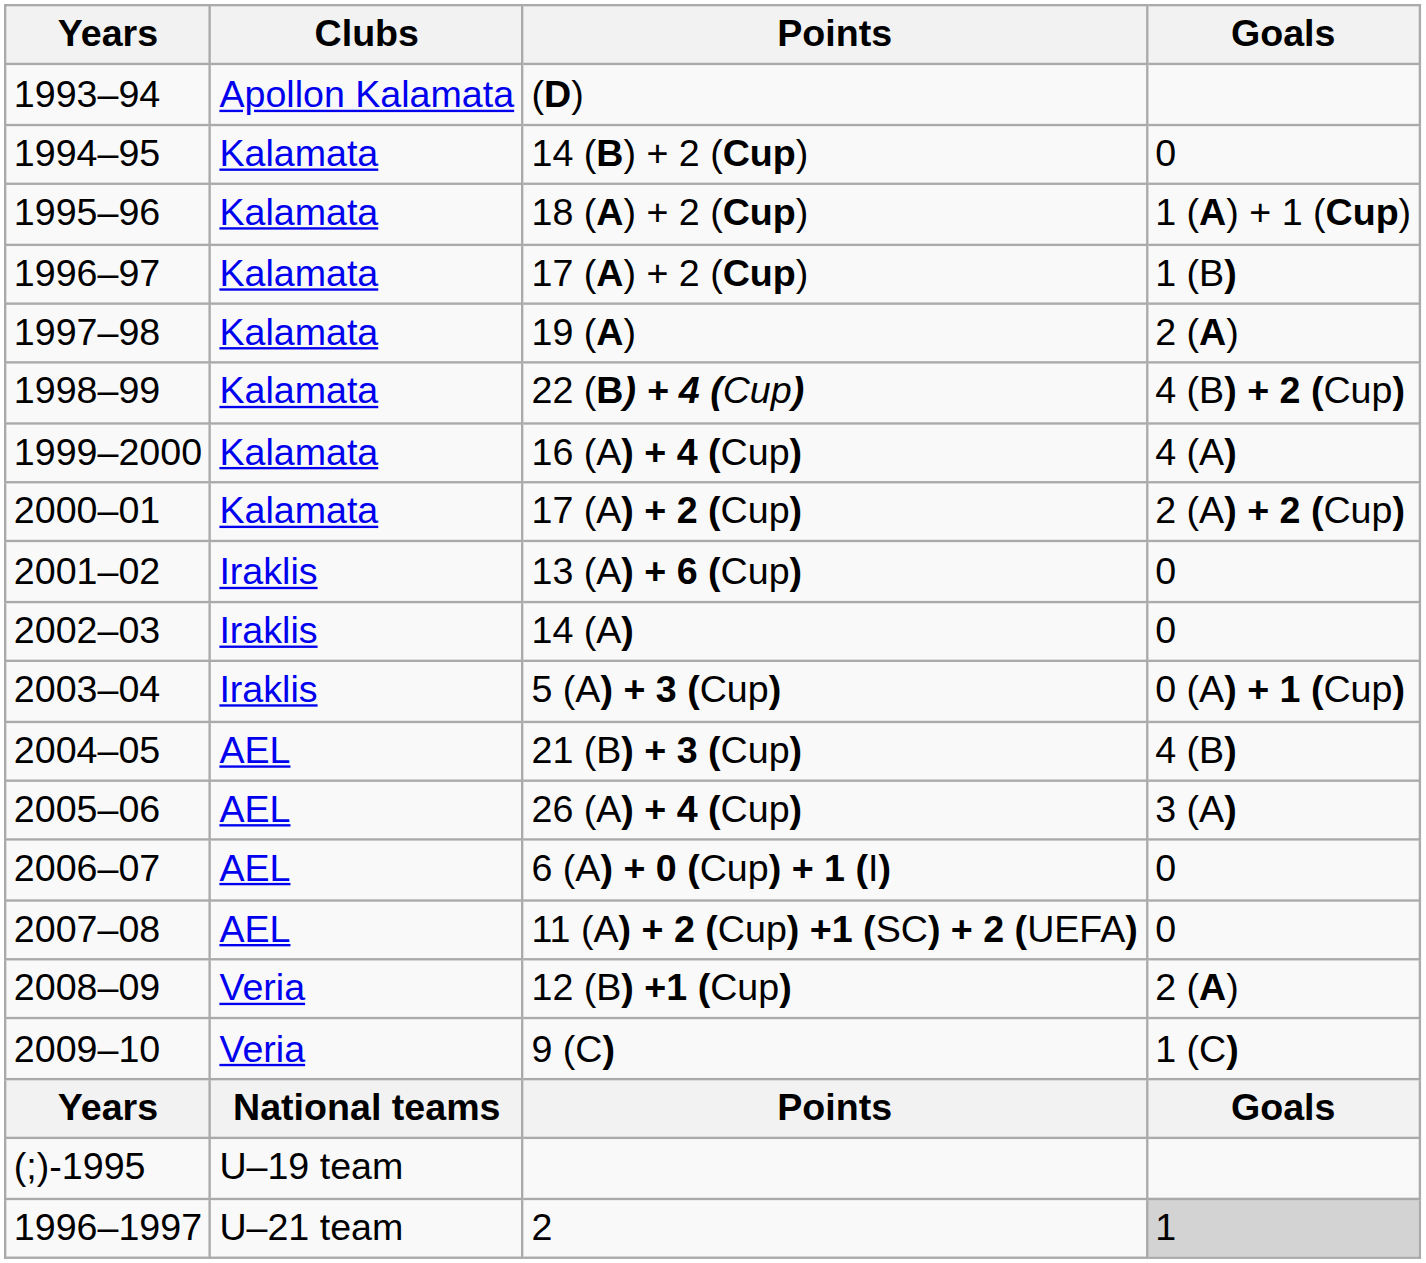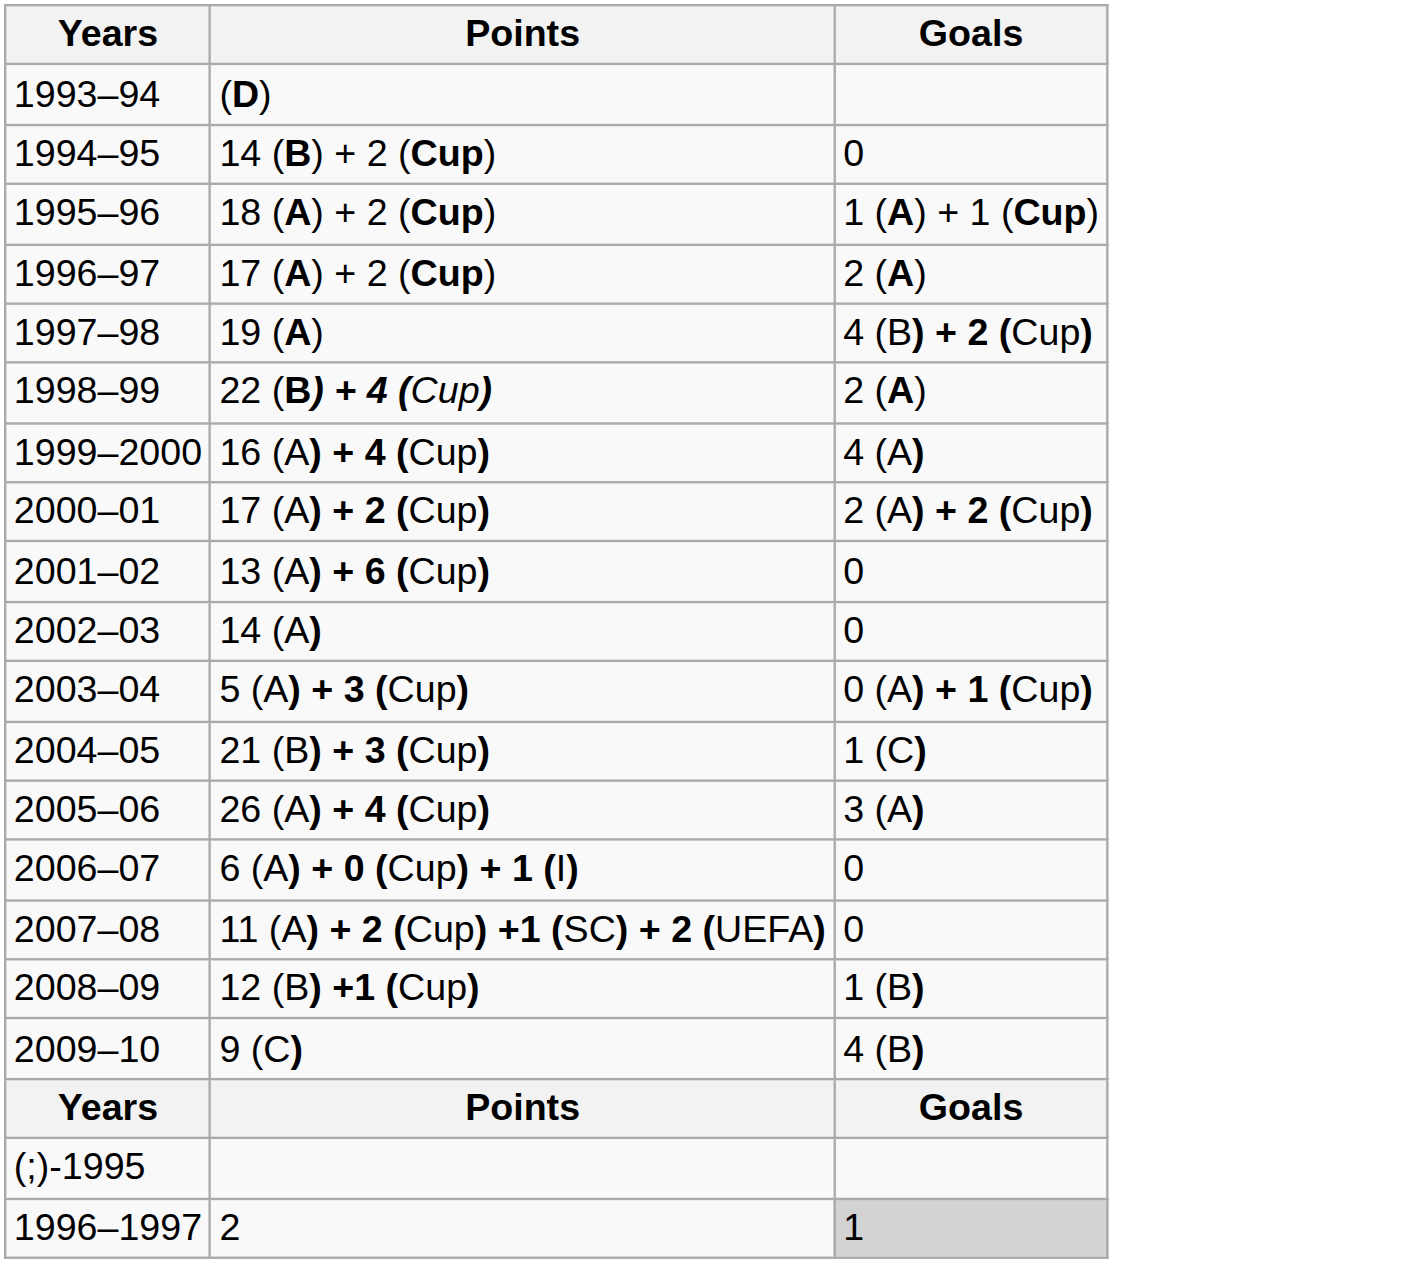- column: Clubs | Apollon Kalamata | Kalamata | Kalamata | Kalamata | Kalamata | Kalamata | Kalamata | Kalamata | Iraklis | Iraklis | Iraklis | AEL | AEL | AEL | AEL | Veria | Veria | National teams | U–19 team | U–21 team
1996–97 / 17 (A) + 2 (Cup) | Goals: 1 (B) -> 2 (A)
19 (A) | Goals: 2 (A) -> 4 (B) + 2 (Cup)
22 (B) + 4 (Cup) | Goals: 4 (B) + 2 (Cup) -> 2 (A)
21 (B) + 3 (Cup) | Goals: 4 (B) -> 1 (C)
12 (B) +1 (Cup) | Goals: 2 (A) -> 1 (B)
9 (C) | Goals: 1 (C) -> 4 (B)
